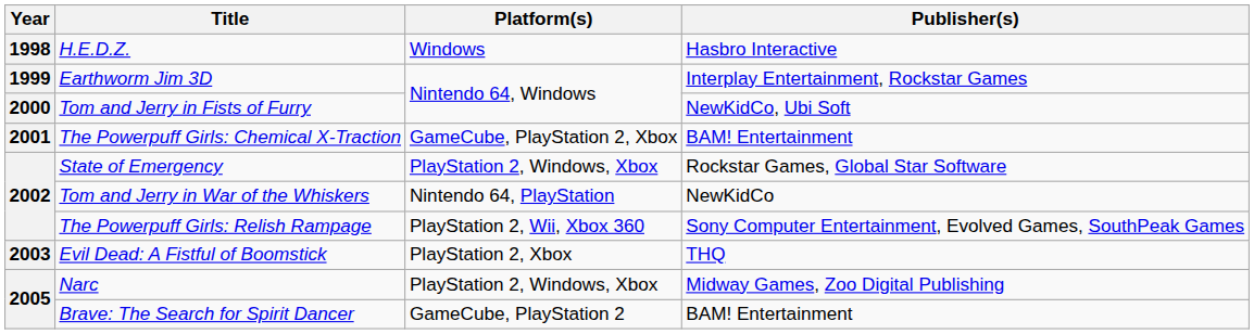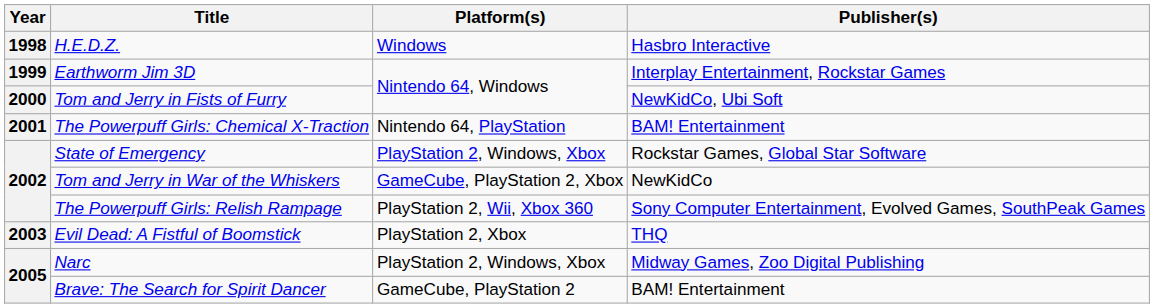The Powerpuff Girls: Chemical X-Traction | Platform(s): GameCube, PlayStation 2, Xbox -> Nintendo 64, PlayStation
Tom and Jerry in War of the Whiskers | Platform(s): Nintendo 64, PlayStation -> GameCube, PlayStation 2, Xbox
